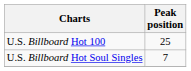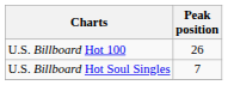U.S. Billboard Hot 100 | Peak position: 25 -> 26
